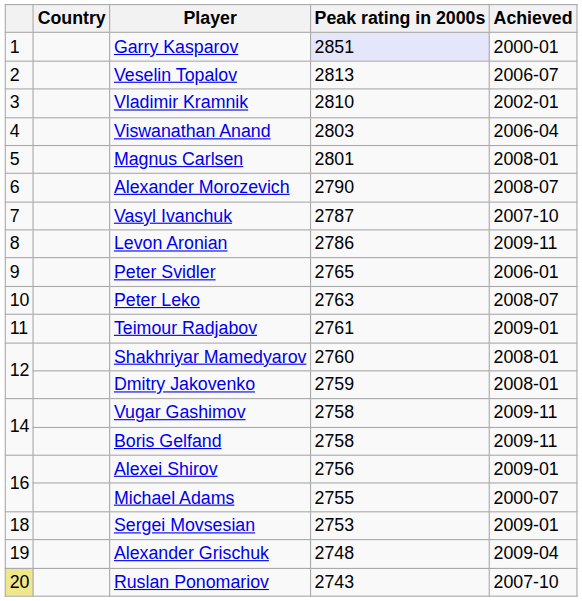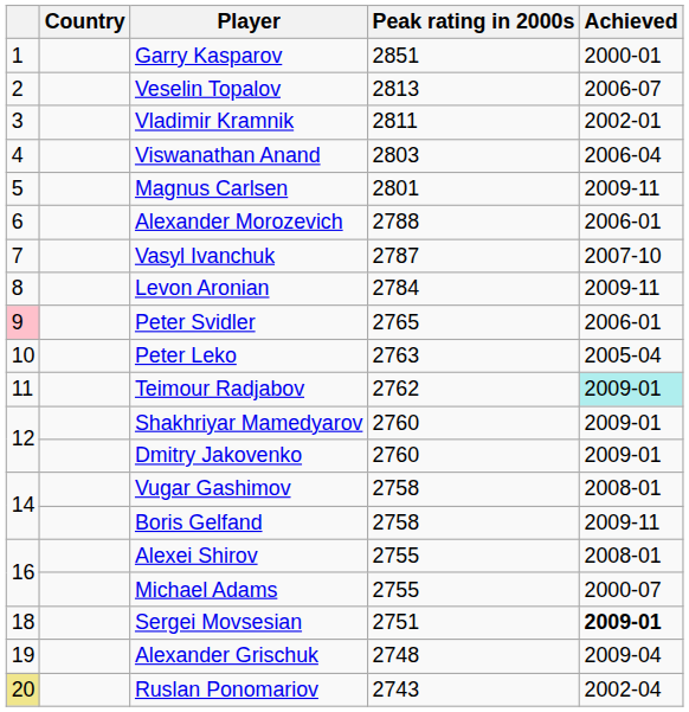Garry Kasparov | Peak rating in 2000s: lavender background -> no background
Vladimir Kramnik | Peak rating in 2000s: 2810 -> 2811
Magnus Carlsen | Achieved: 2008-01 -> 2009-11
Alexander Morozevich | Peak rating in 2000s: 2790 -> 2788
Alexander Morozevich | Achieved: 2008-07 -> 2006-01
Levon Aronian | Peak rating in 2000s: 2786 -> 2784
Peter Svidler | column 1: no background -> pink background
Peter Leko | Achieved: 2008-07 -> 2005-04
Teimour Radjabov | Peak rating in 2000s: 2761 -> 2762
Teimour Radjabov | Achieved: no background -> paleturquoise background
Shakhriyar Mamedyarov | Achieved: 2008-01 -> 2009-01
Dmitry Jakovenko | Peak rating in 2000s: 2759 -> 2760
Dmitry Jakovenko | Achieved: 2008-01 -> 2009-01
Vugar Gashimov | Achieved: 2009-11 -> 2008-01
Alexei Shirov | Peak rating in 2000s: 2756 -> 2755
Alexei Shirov | Achieved: 2009-01 -> 2008-01
Sergei Movsesian | Peak rating in 2000s: 2753 -> 2751
Sergei Movsesian | Achieved: normal -> bold
Ruslan Ponomariov | Achieved: 2007-10 -> 2002-04
